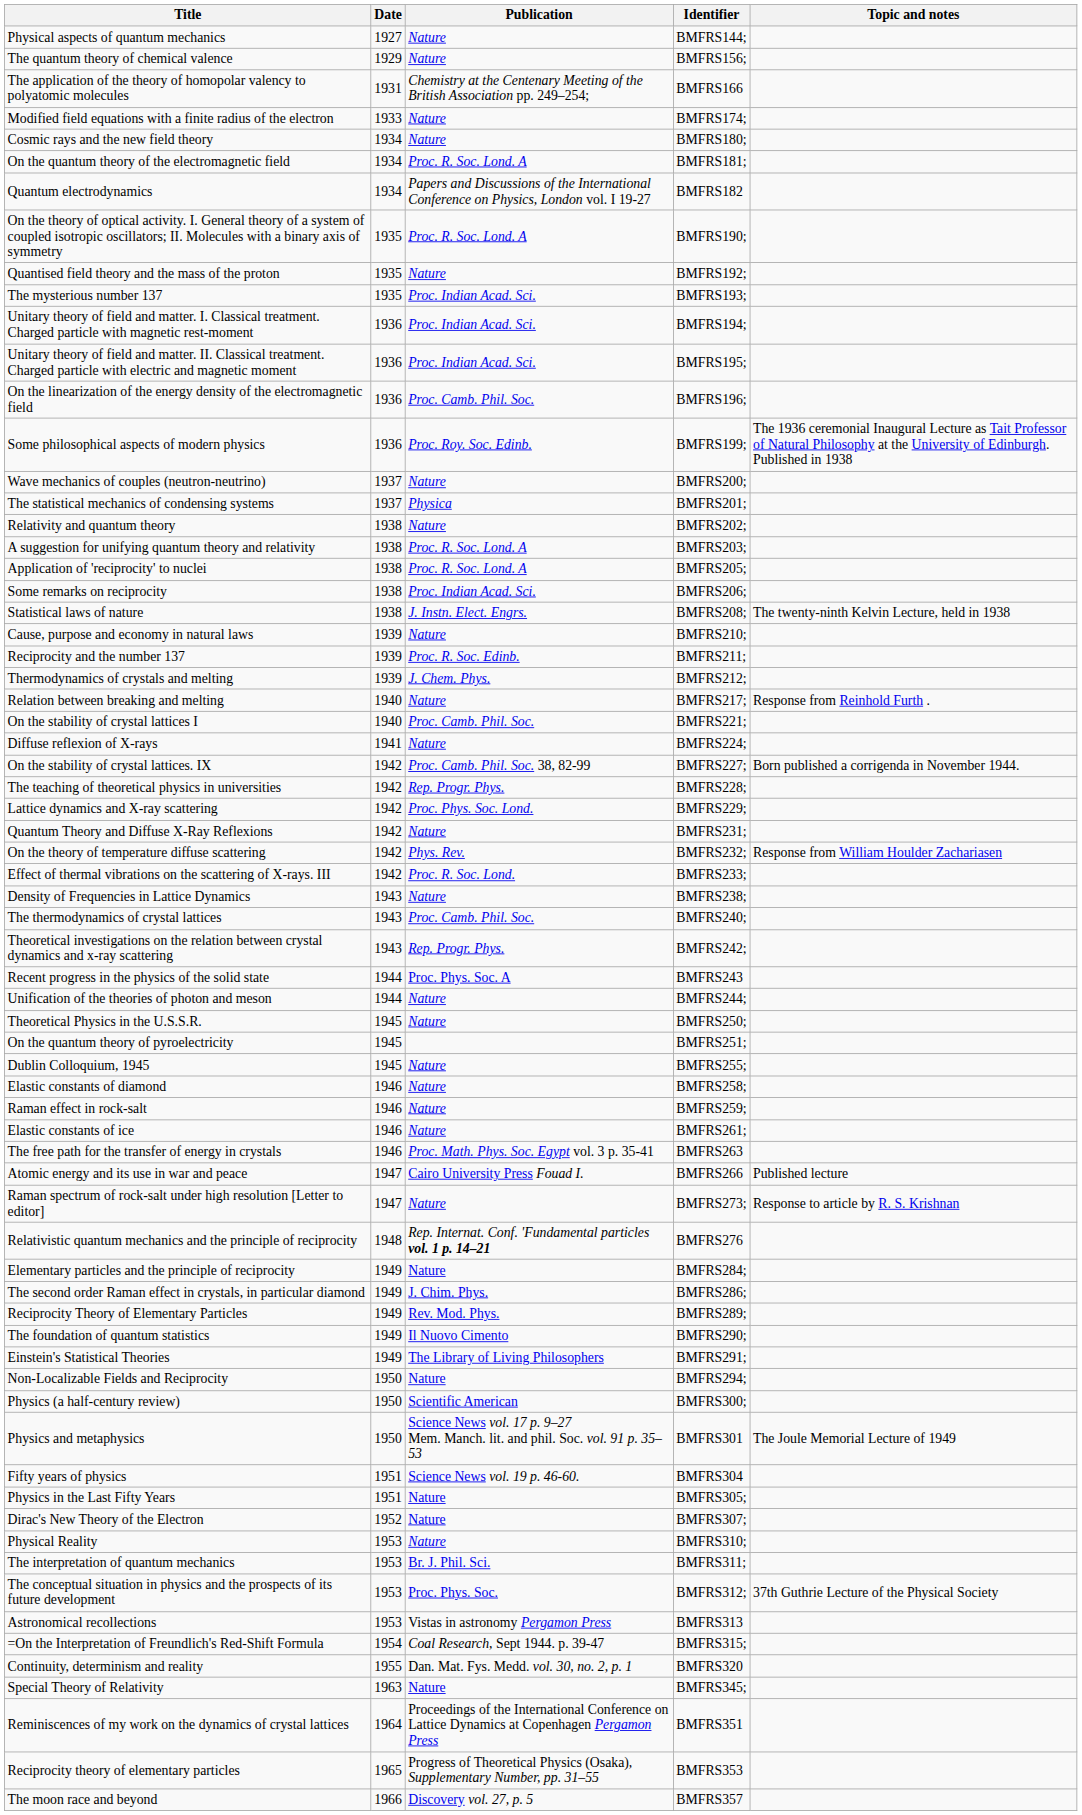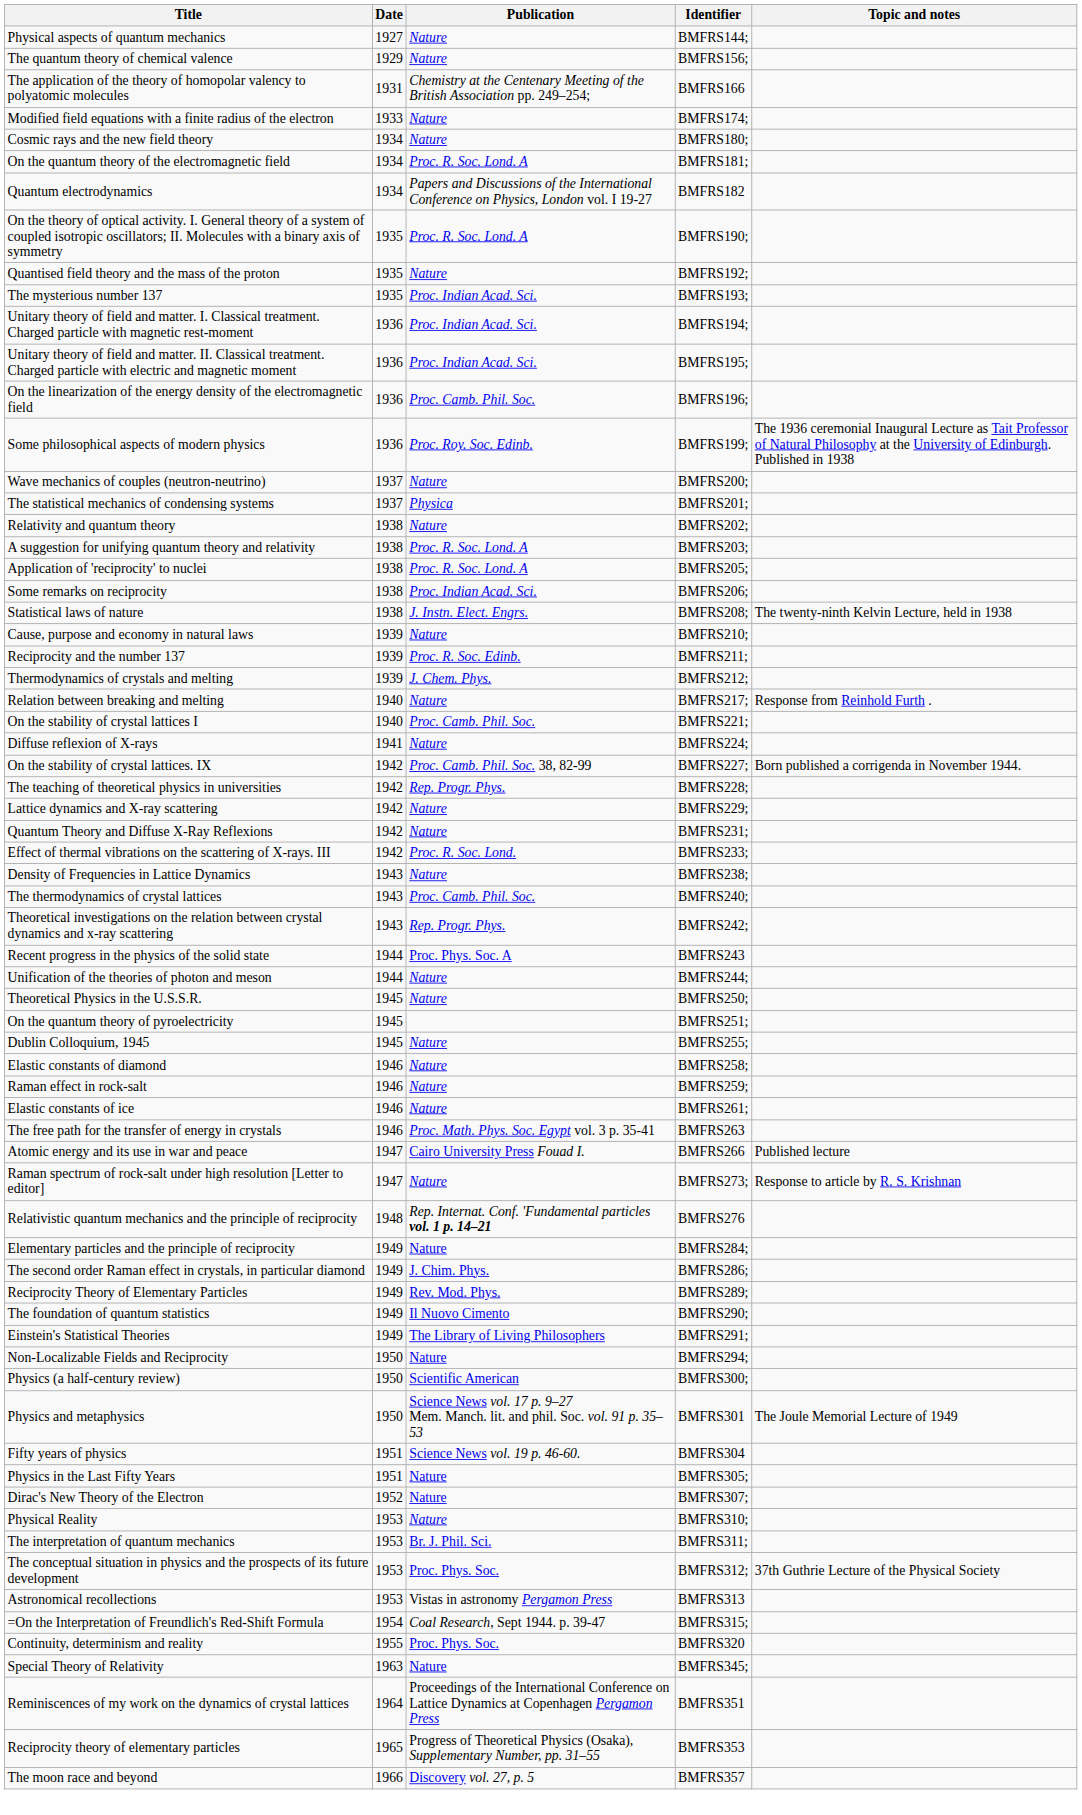Lattice dynamics and X-ray scattering | Publication: Proc. Phys. Soc. Lond. -> Nature
- row: On the theory of temperature diffuse scattering | 1942 | Phys. Rev. | BMFRS232; | Response from William Houlder Zachariasen
Continuity, determinism and reality | Publication: Dan. Mat. Fys. Medd. vol. 30, no. 2, p. 1 -> Proc. Phys. Soc.
